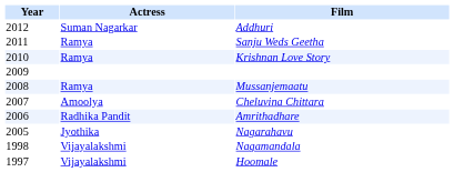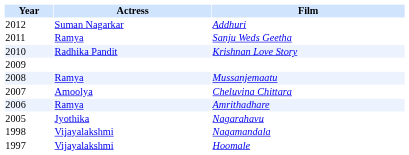Krishnan Love Story | Actress: Ramya -> Radhika Pandit
Amrithadhare | Actress: Radhika Pandit -> Ramya
